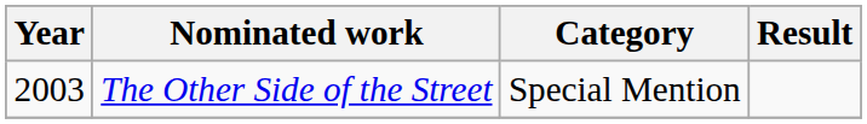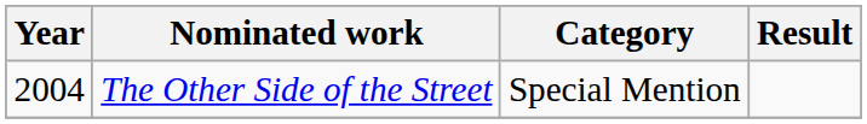The Other Side of the Street | Year: 2003 -> 2004
